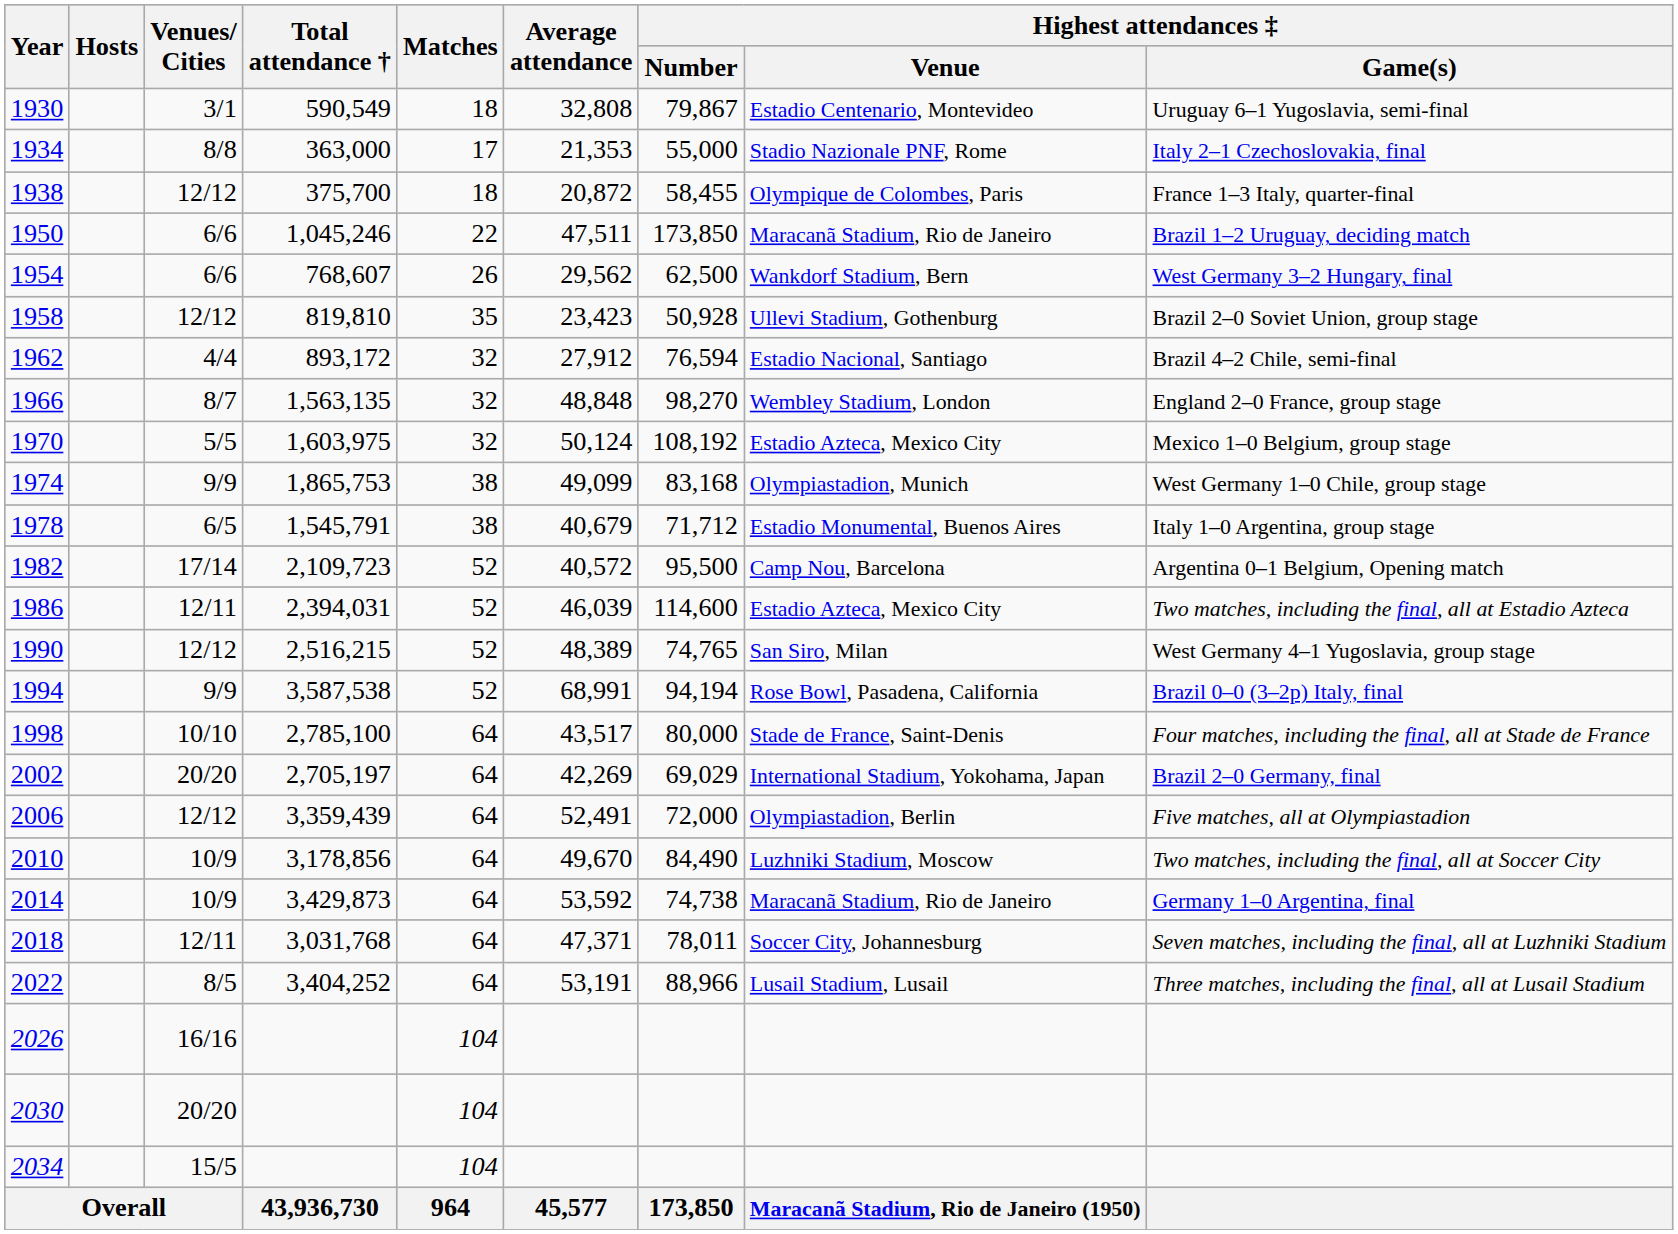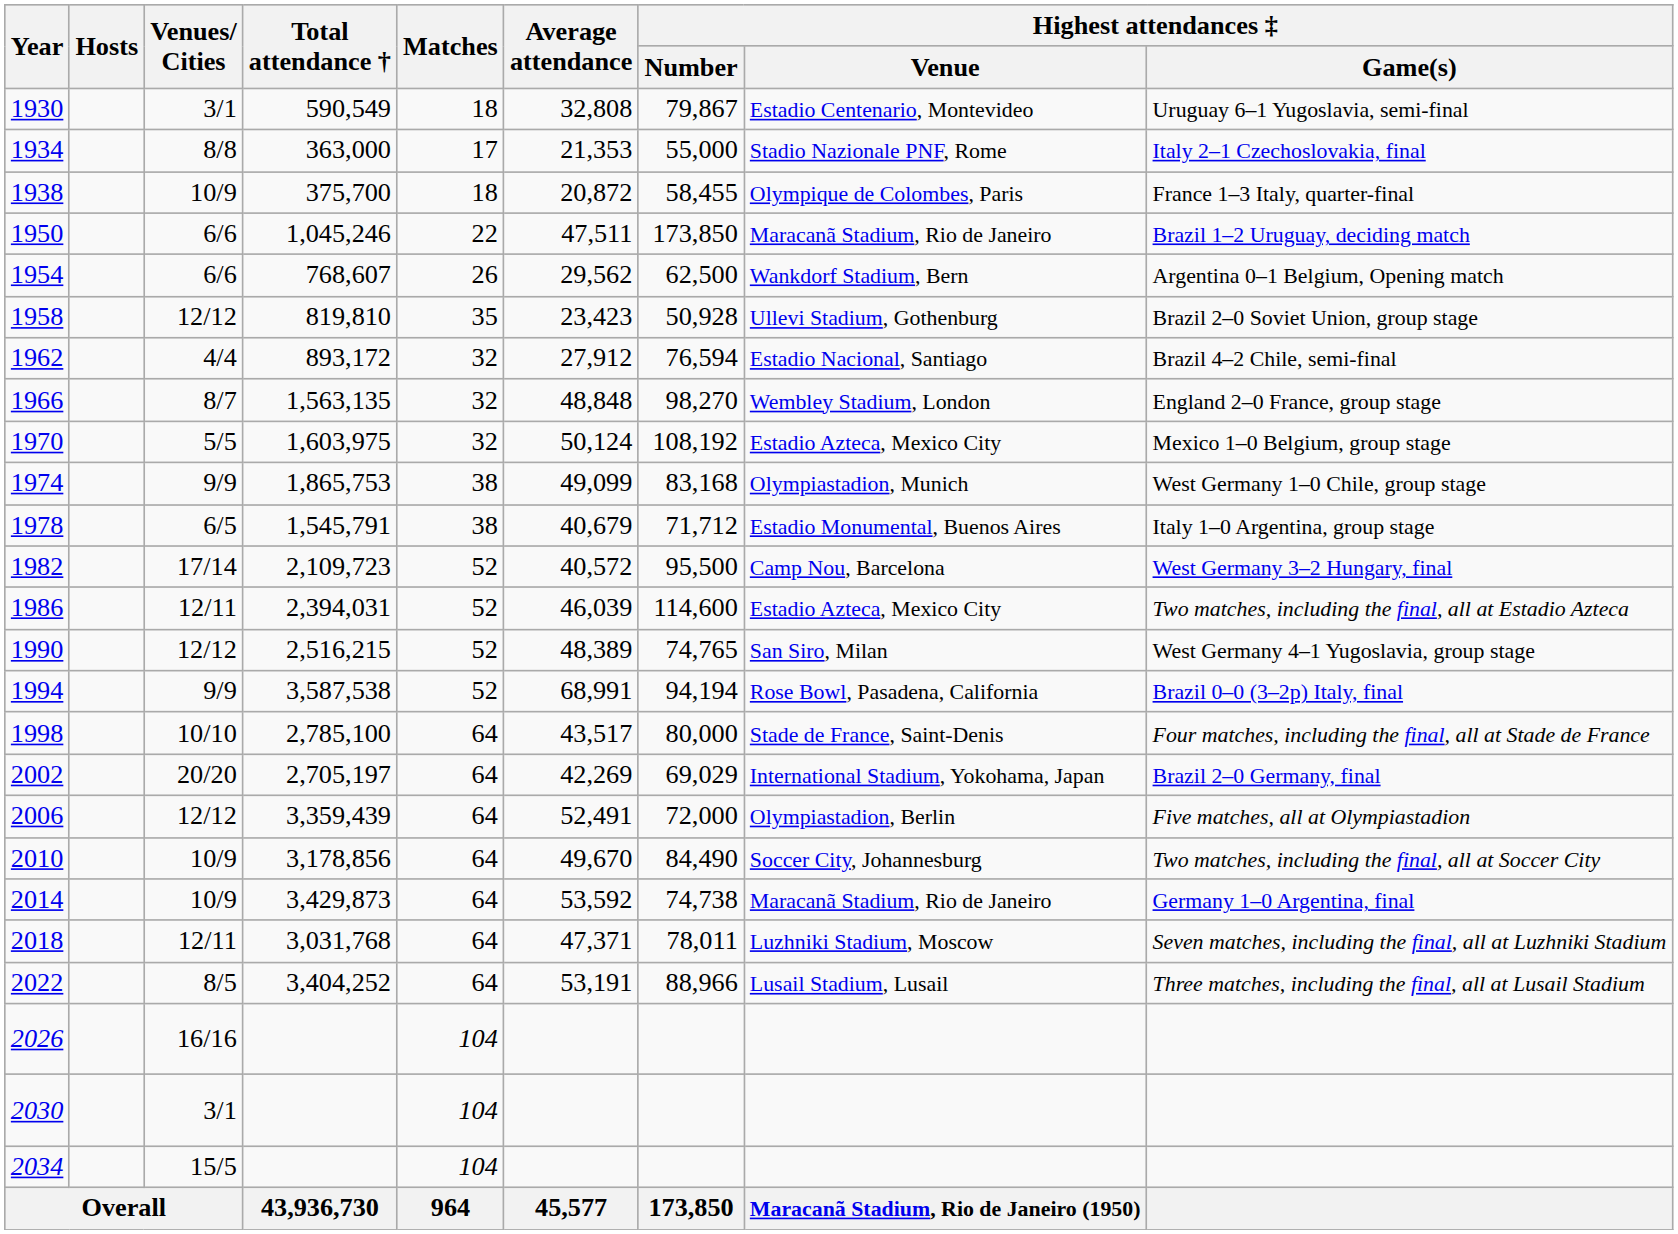1938 | Venues/ Cities: 12/12 -> 10/9
1954 | Highest attendances ‡ / Game(s): West Germany 3–2 Hungary, final -> Argentina 0–1 Belgium, Opening match
1982 | Highest attendances ‡ / Game(s): Argentina 0–1 Belgium, Opening match -> West Germany 3–2 Hungary, final
2010 | Highest attendances ‡ / Venue: Luzhniki Stadium, Moscow -> Soccer City, Johannesburg
2018 | Highest attendances ‡ / Venue: Soccer City, Johannesburg -> Luzhniki Stadium, Moscow
2030 | Venues/ Cities: 20/20 -> 3/1
